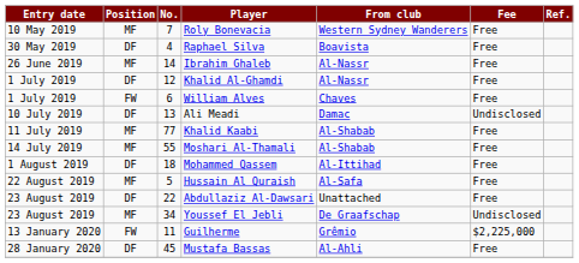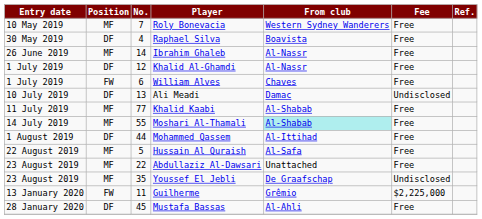Moshari Al-Thamali | From club: no background -> paleturquoise background
Mohammed Qassem | No.: 18 -> 44
Abdullaziz Al-Dawsari | Position: DF -> MF
Youssef El Jebli | No.: 34 -> 35
